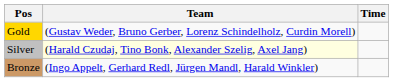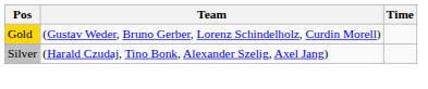Silver | Team: lightyellow background -> no background
- row: Bronze | (Ingo Appelt, Gerhard Redl, Jürgen Mandl, Harald Winkler)
